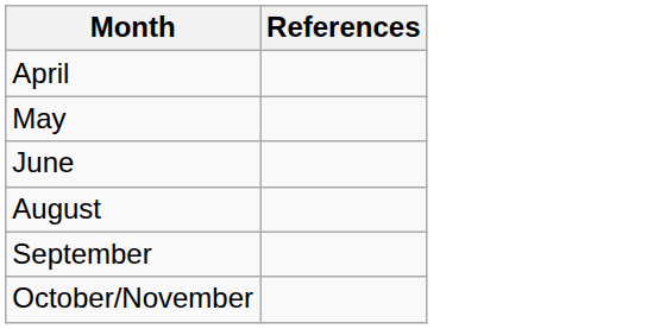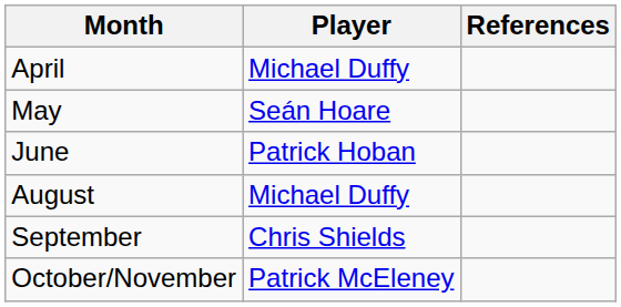+ column: Player | Michael Duffy | Seán Hoare | Patrick Hoban | Michael Duffy | Chris Shields | Patrick McEleney
